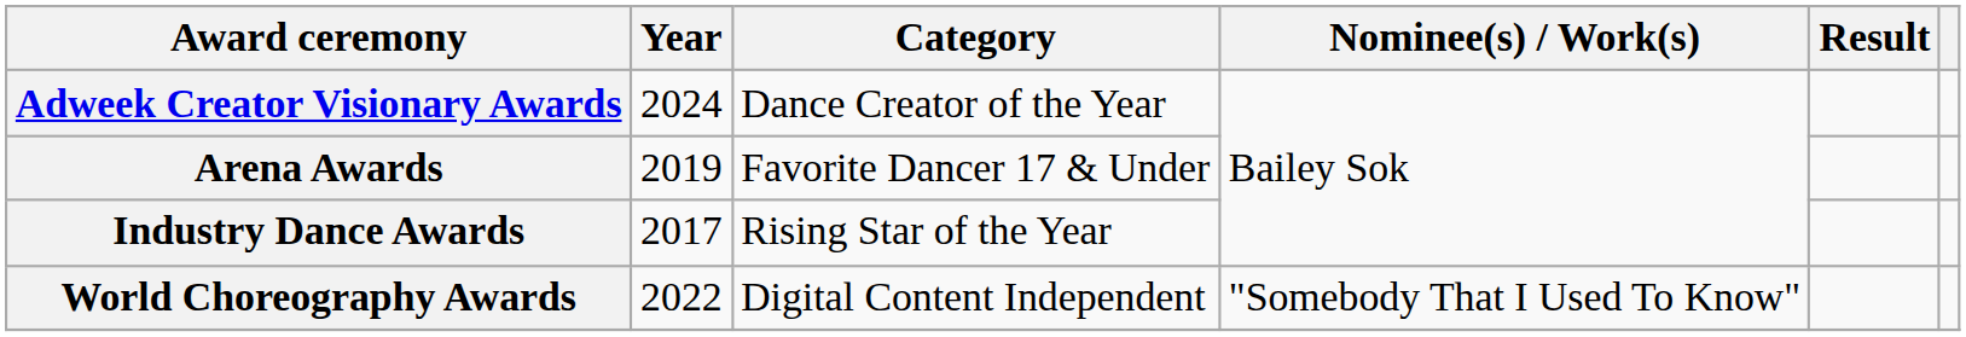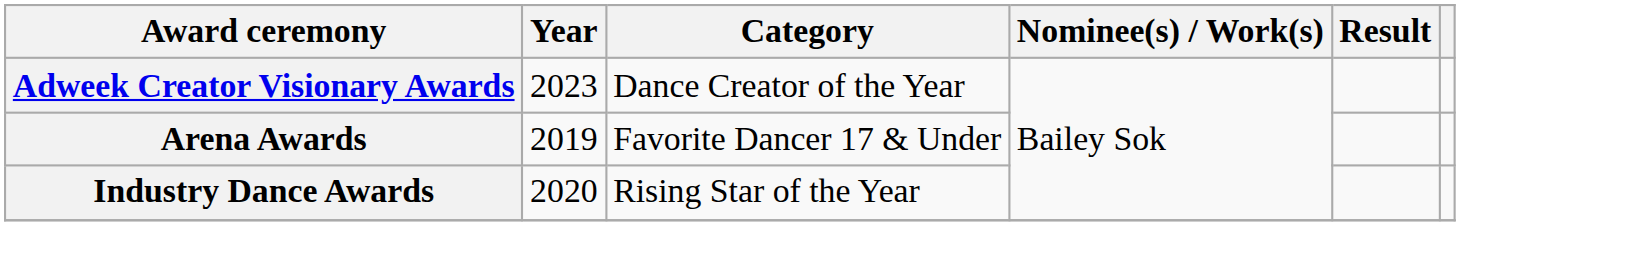Adweek Creator Visionary Awards | Year: 2024 -> 2023
Industry Dance Awards | Year: 2017 -> 2020
- row: World Choreography Awards | 2022 | Digital Content Independent | "Somebody That I Used To Know"
